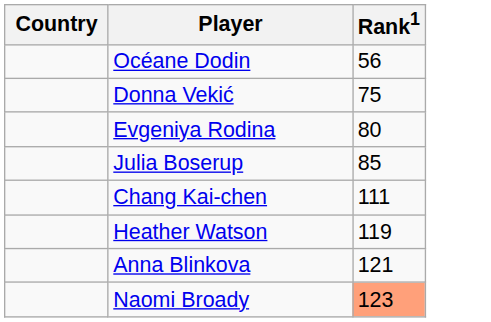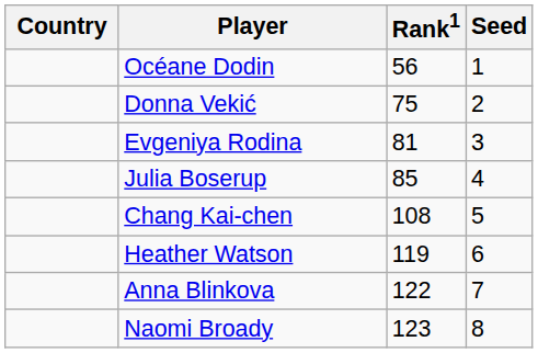+ column: Seed | 1 | 2 | 3 | 4 | 5 | 6 | 7 | 8
Evgeniya Rodina | Rank1: 80 -> 81
Chang Kai-chen | Rank1: 111 -> 108
Anna Blinkova | Rank1: 121 -> 122
Naomi Broady | Rank1: lightsalmon background -> no background
